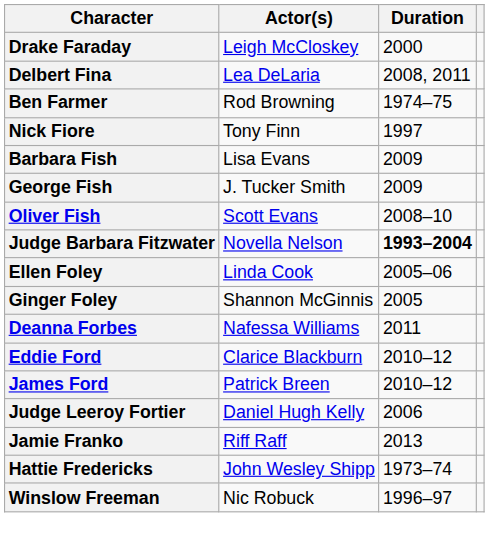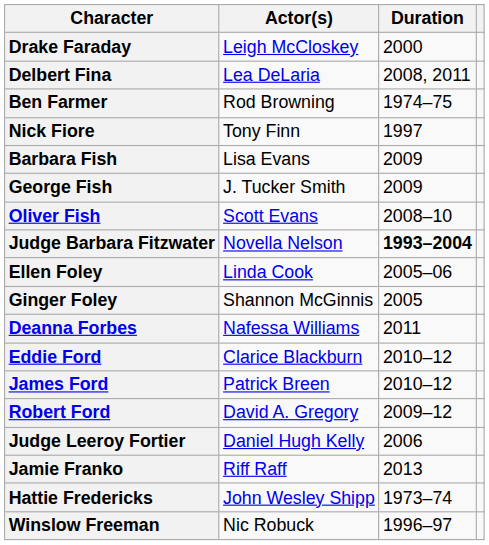+ row: Robert Ford | David A. Gregory | 2009–12
